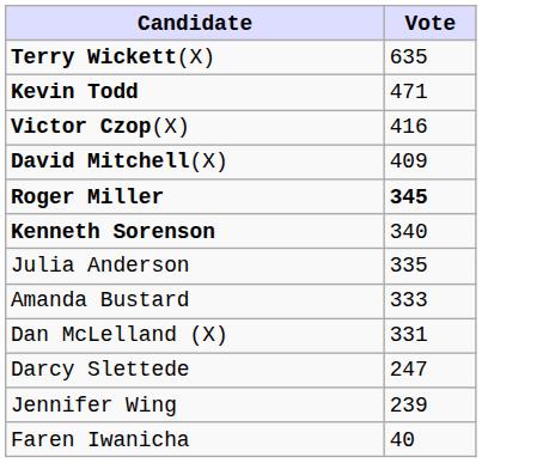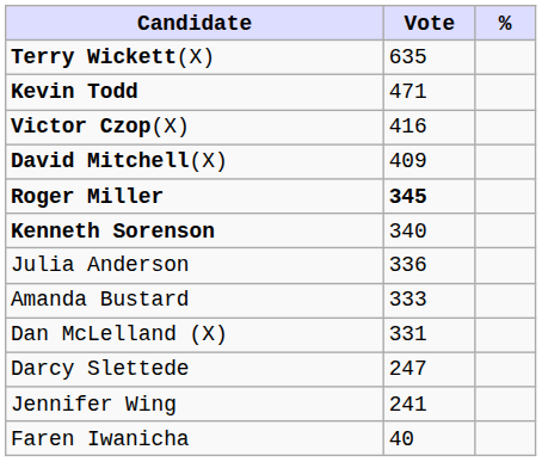+ column: %
Julia Anderson | Vote: 335 -> 336
Jennifer Wing | Vote: 239 -> 241
